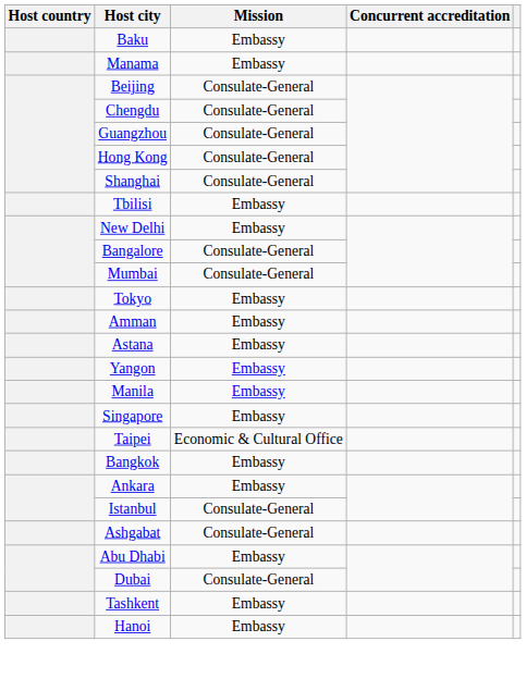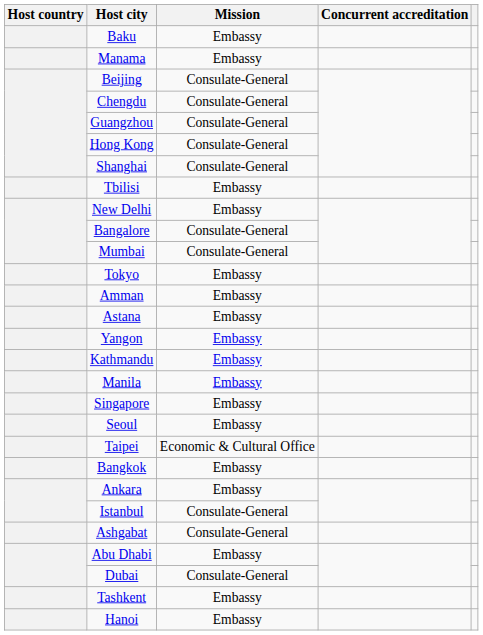+ row: Kathmandu | Embassy
+ row: Seoul | Embassy
